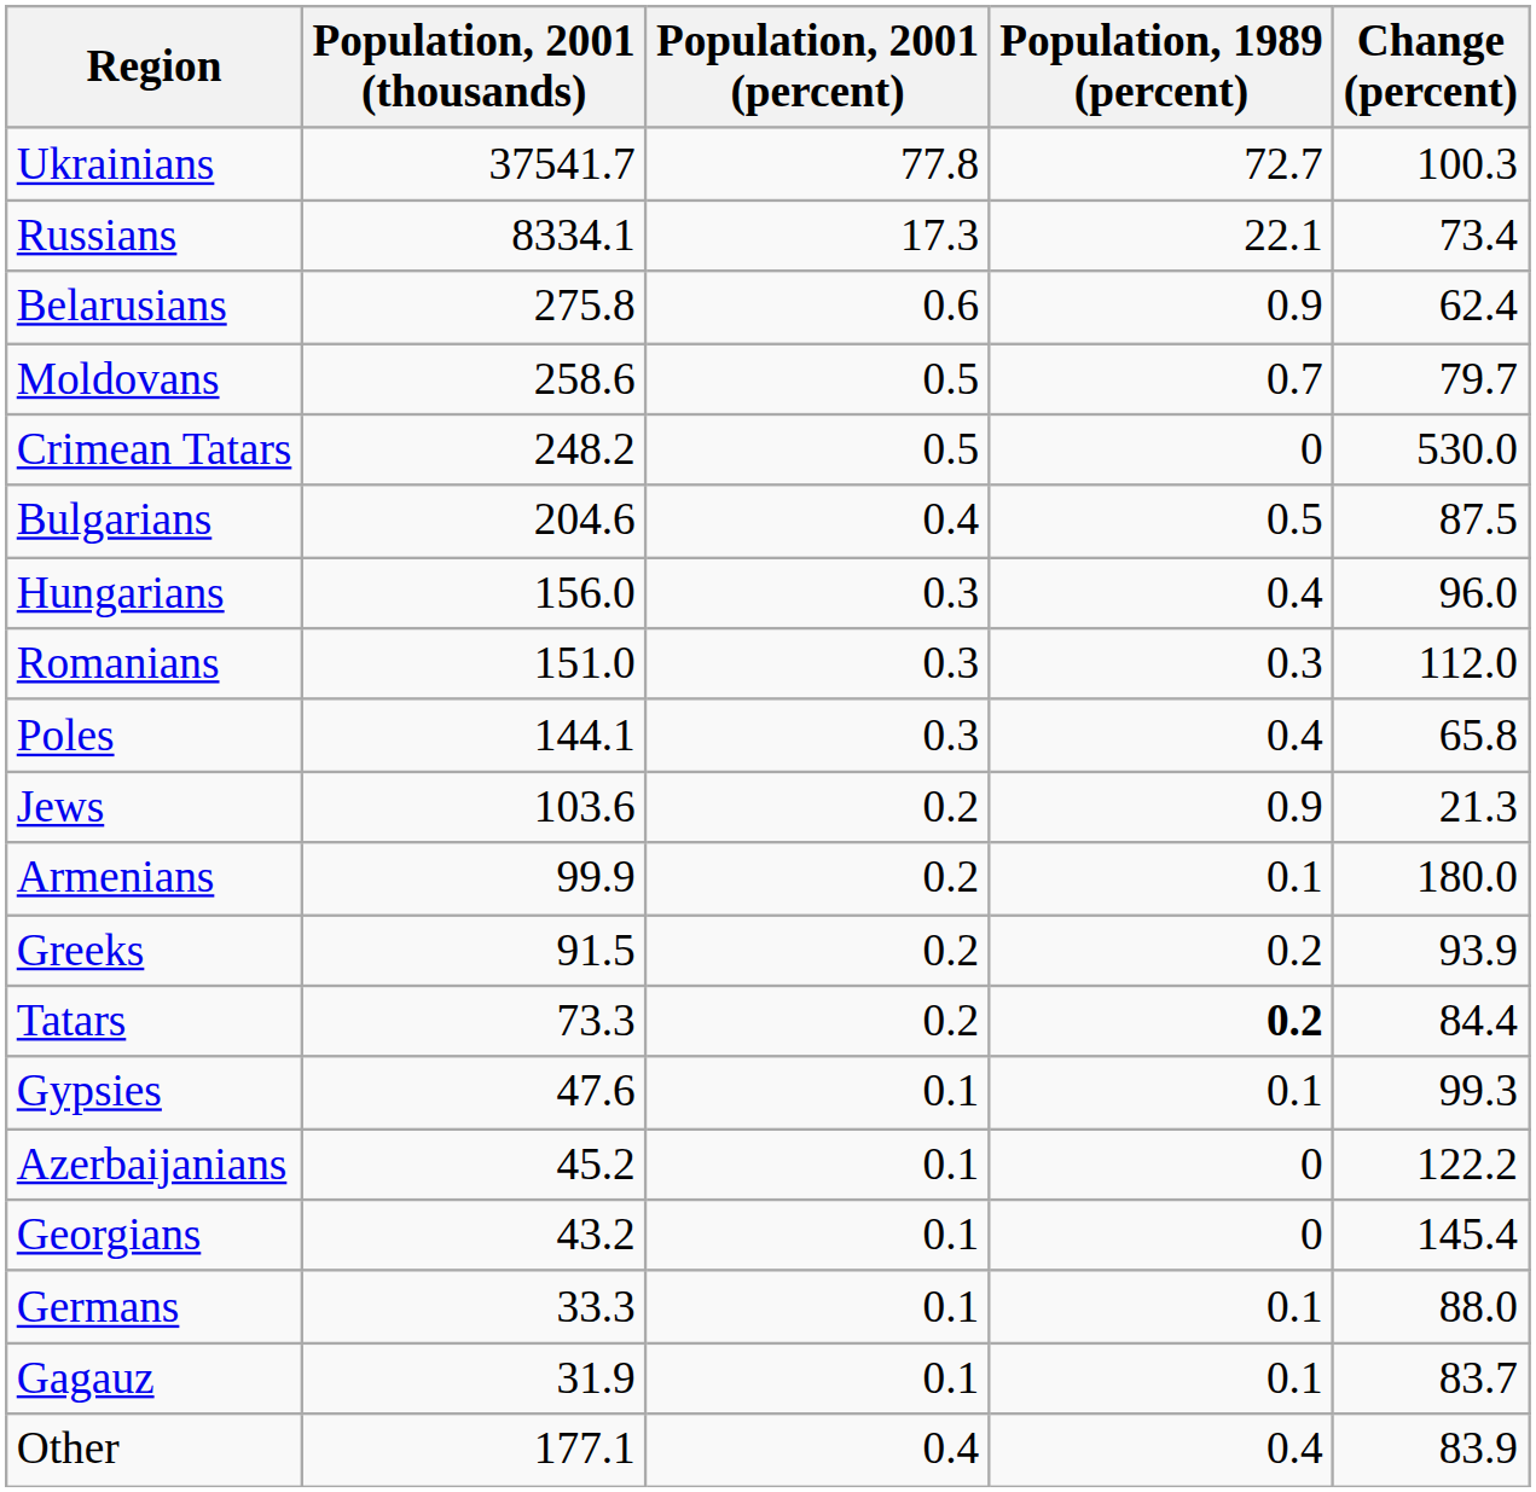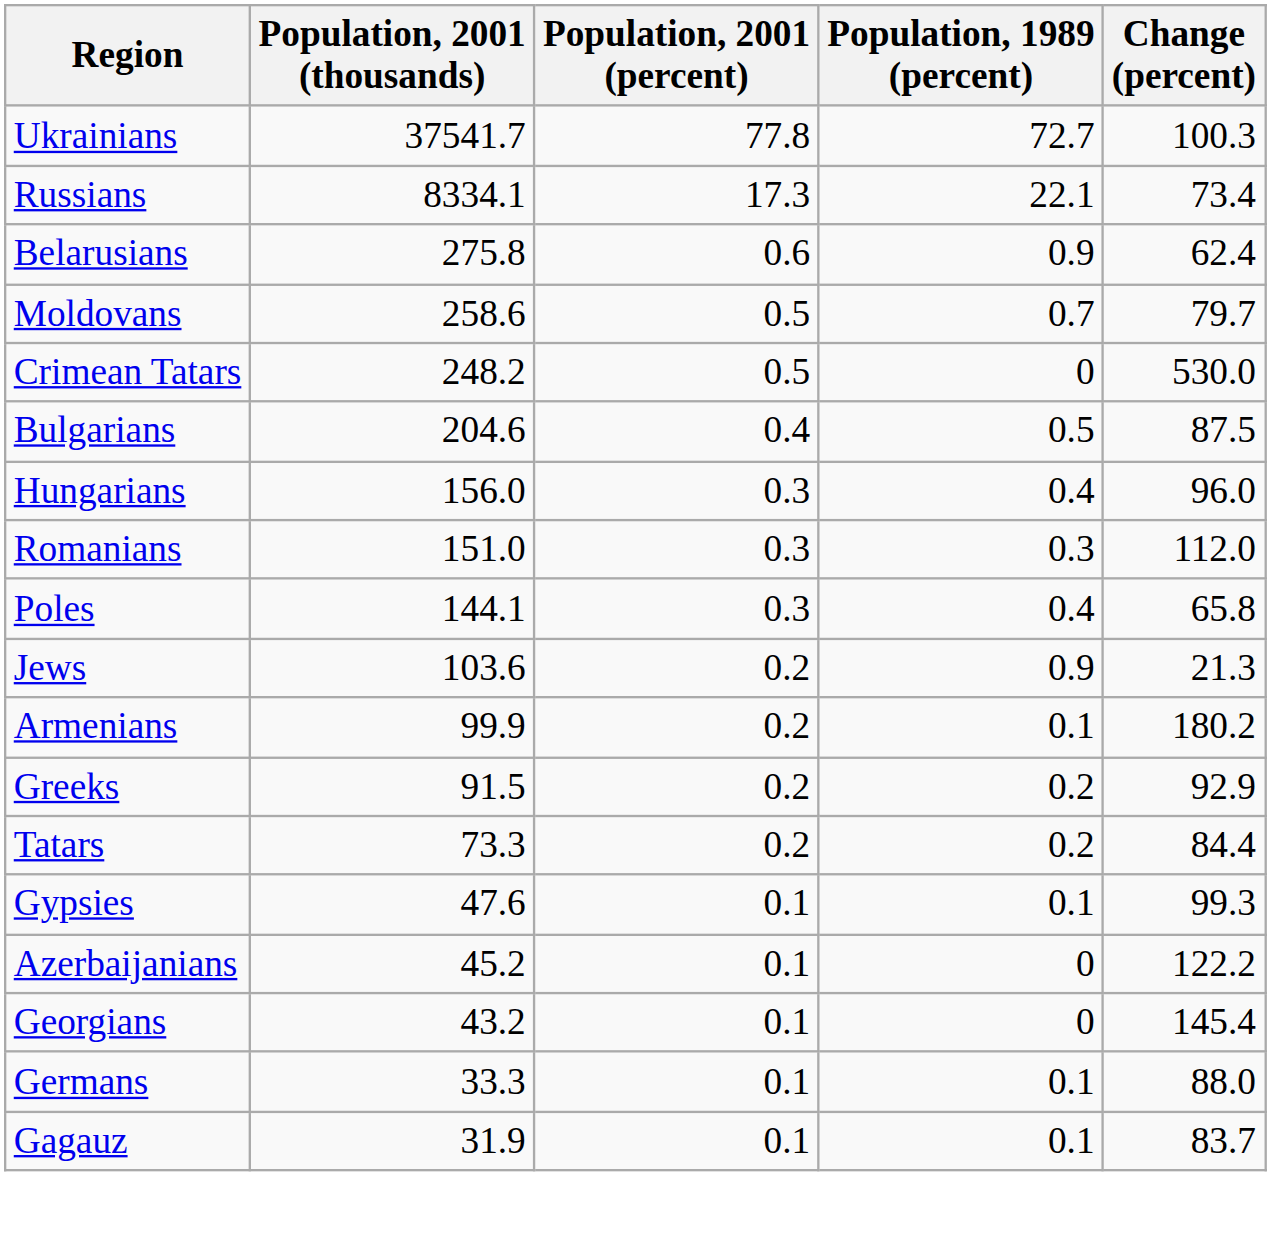Armenians | Change (percent): 180.0 -> 180.2
Greeks | Change (percent): 93.9 -> 92.9
Tatars | Population, 1989 (percent): bold -> normal
- row: Other | 177.1 | 0.4 | 0.4 | 83.9
